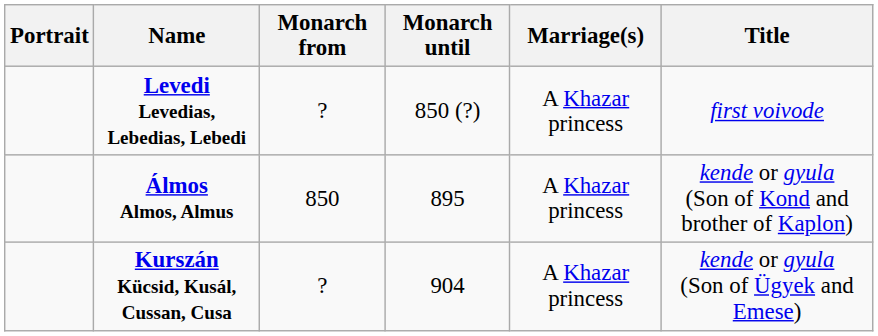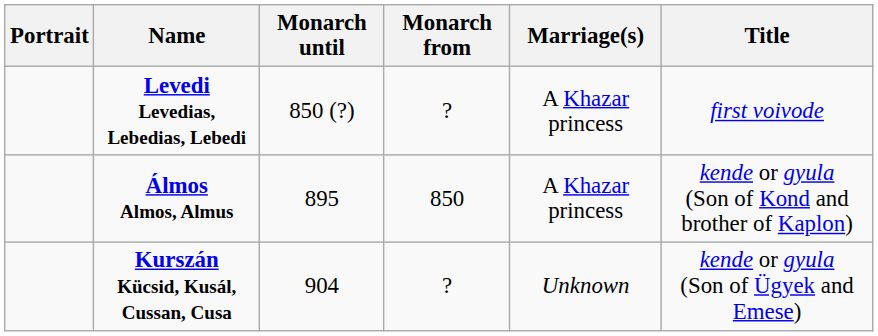columns swapped: Monarch from <-> Monarch until
Kurszán Kücsid, Kusál, Cussan, Cusa | Marriage(s): A Khazar princess -> Unknown
